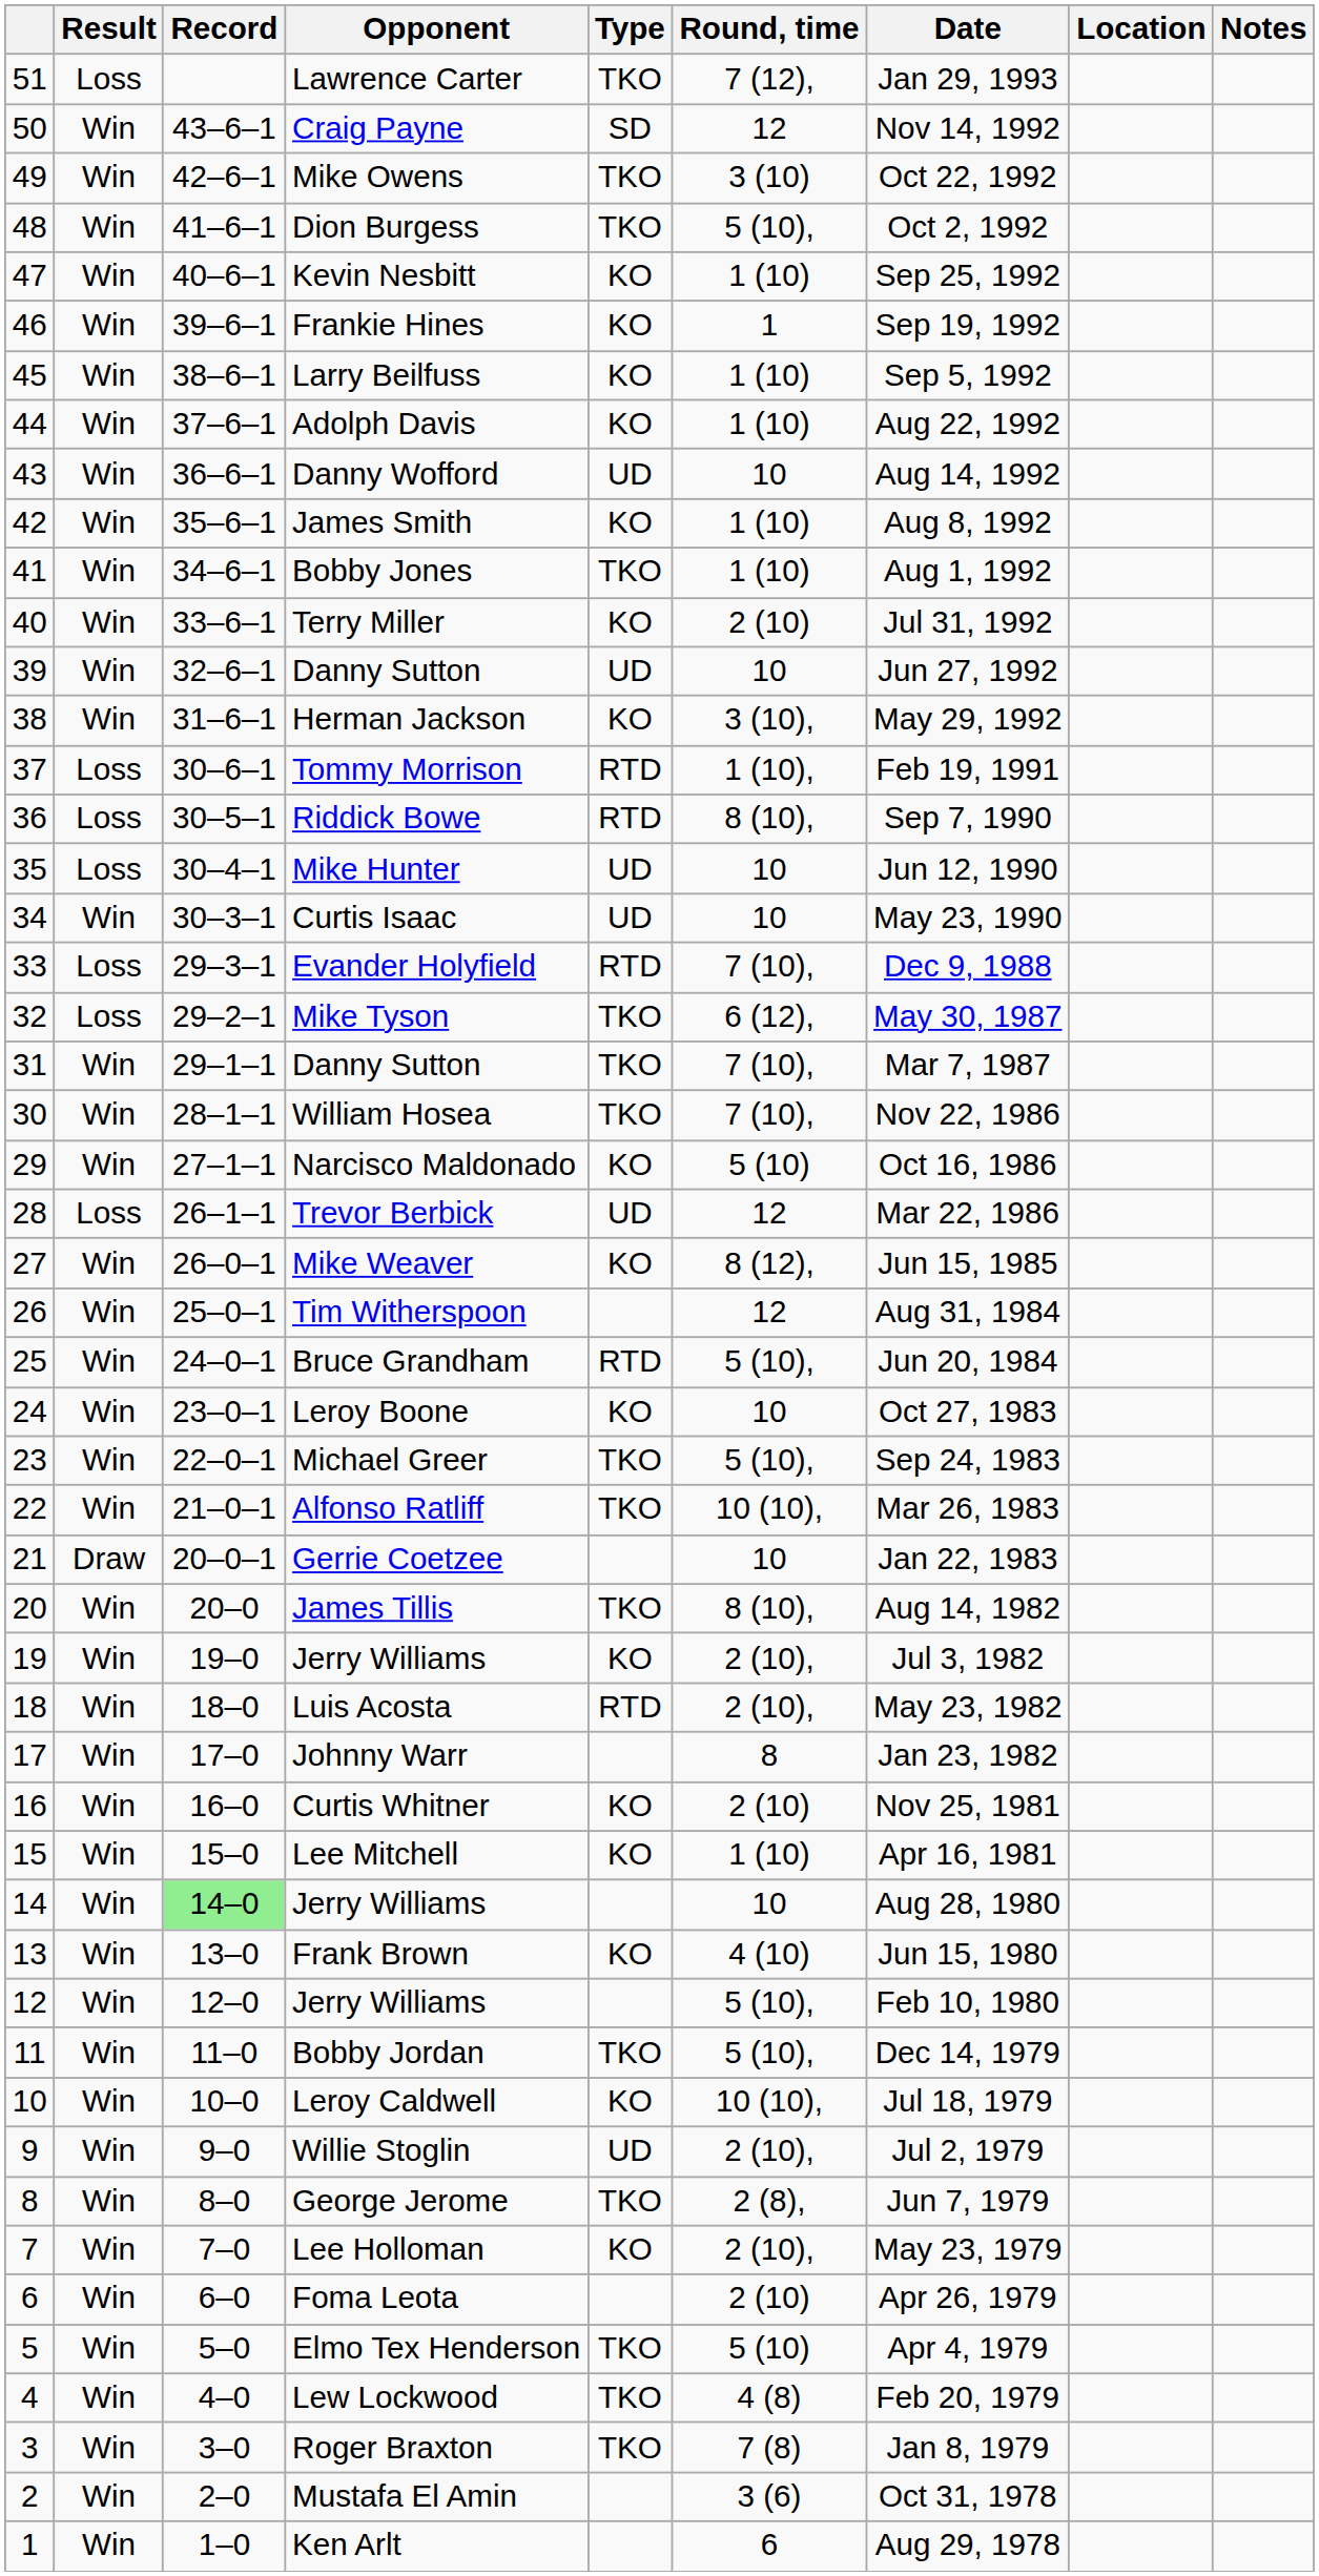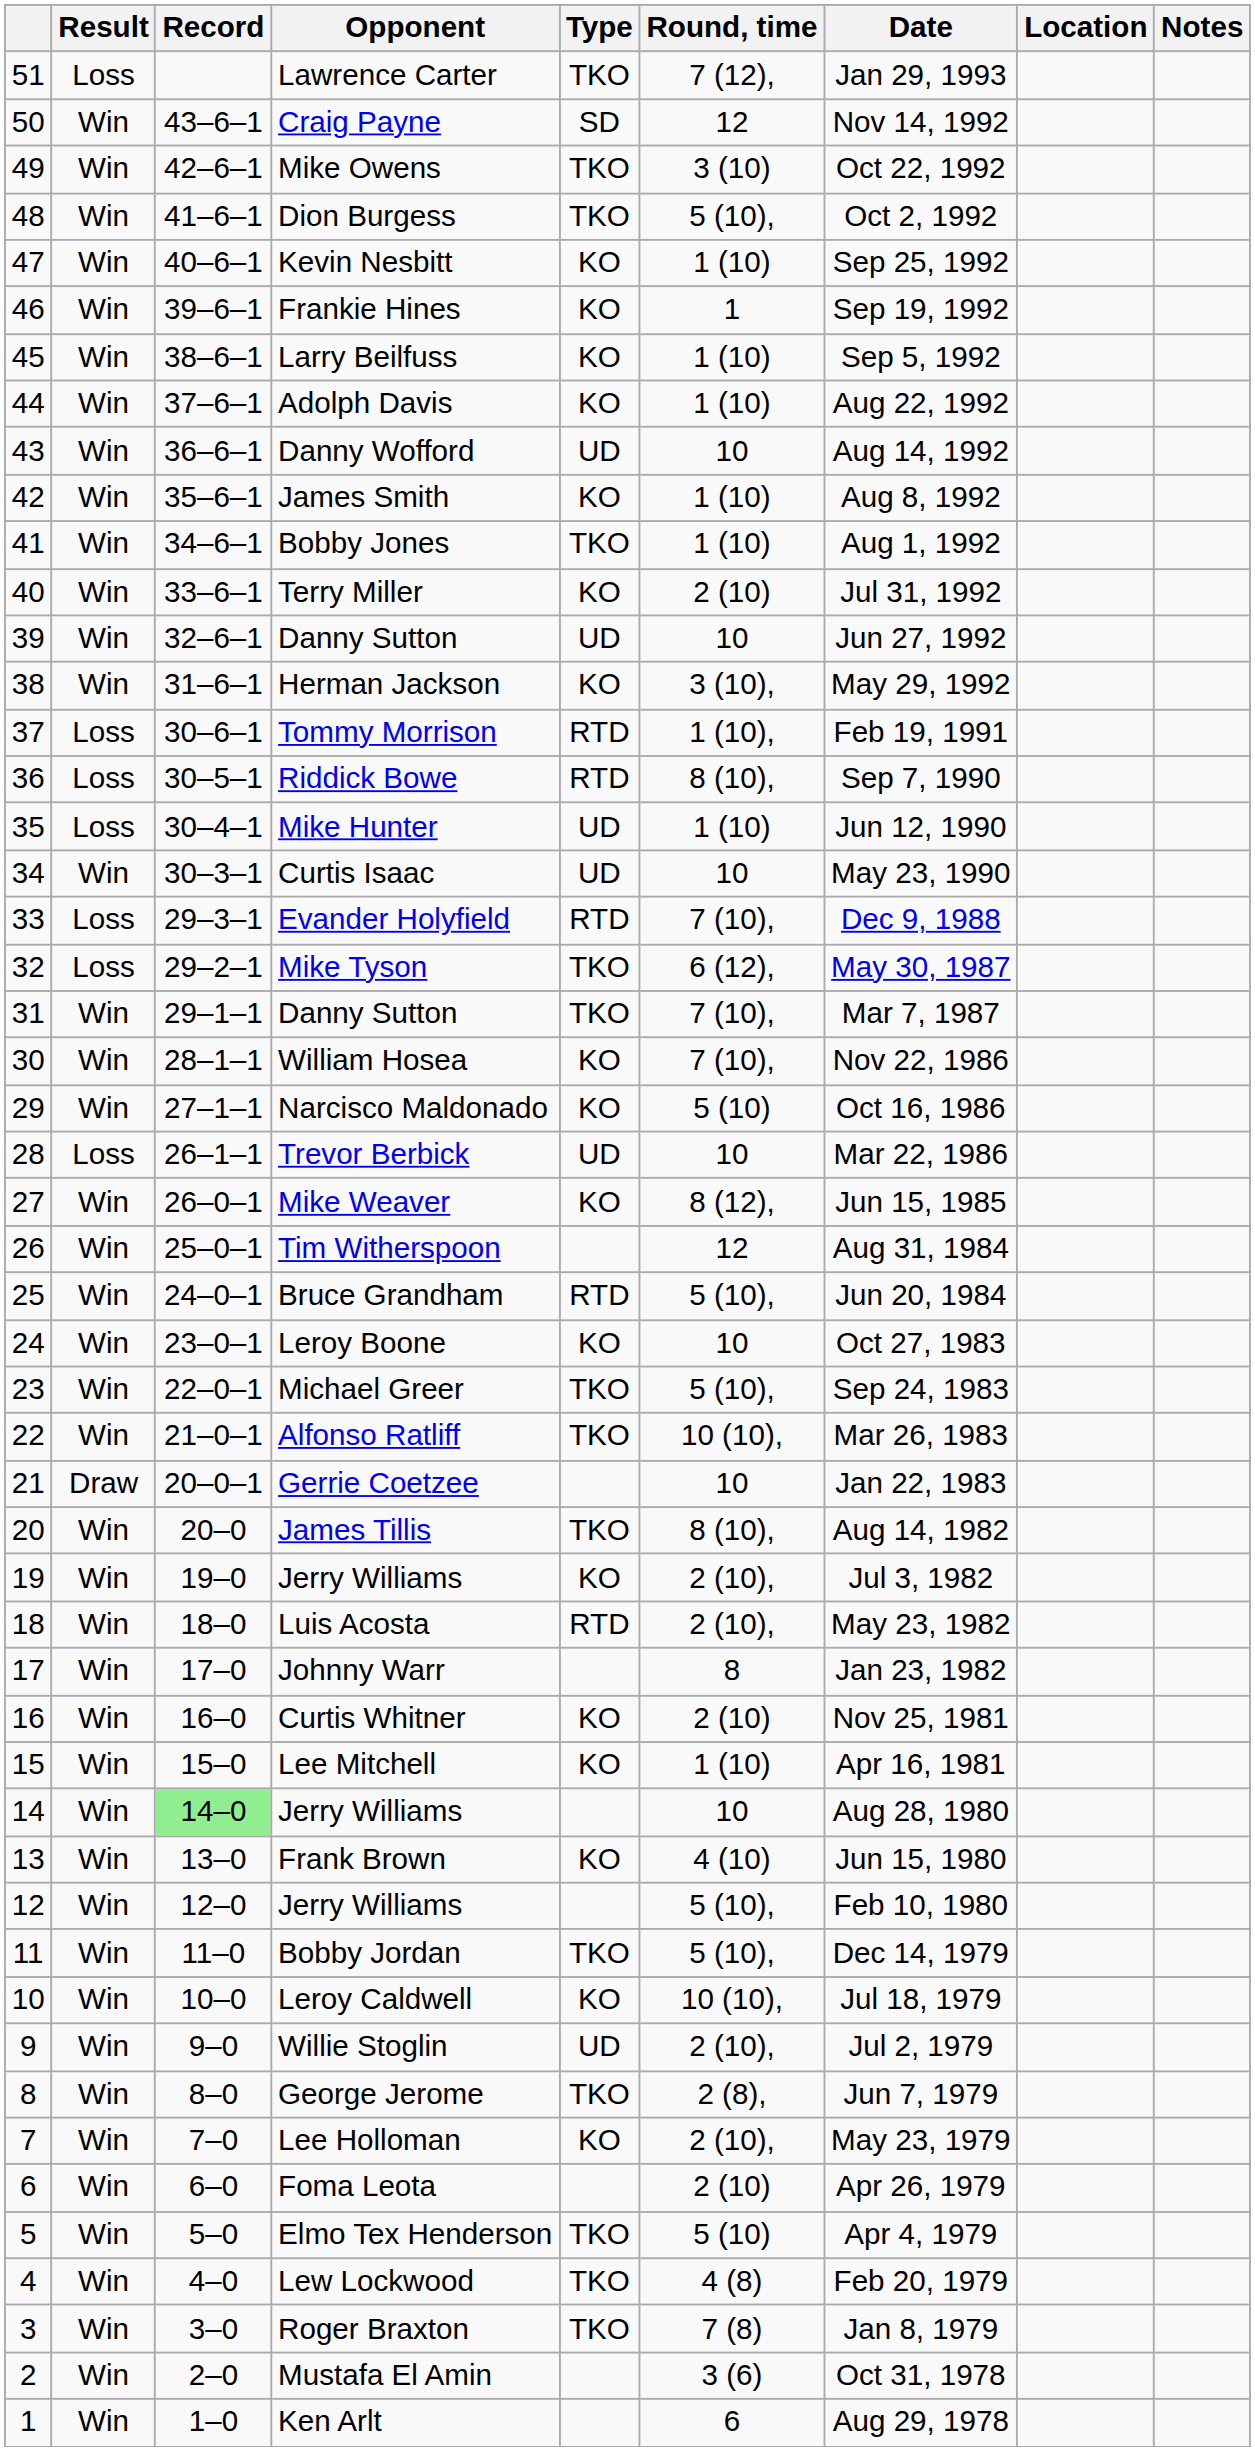Mike Hunter | Round, time: 10 -> 1 (10)
William Hosea | Type: TKO -> KO
Trevor Berbick | Round, time: 12 -> 10
